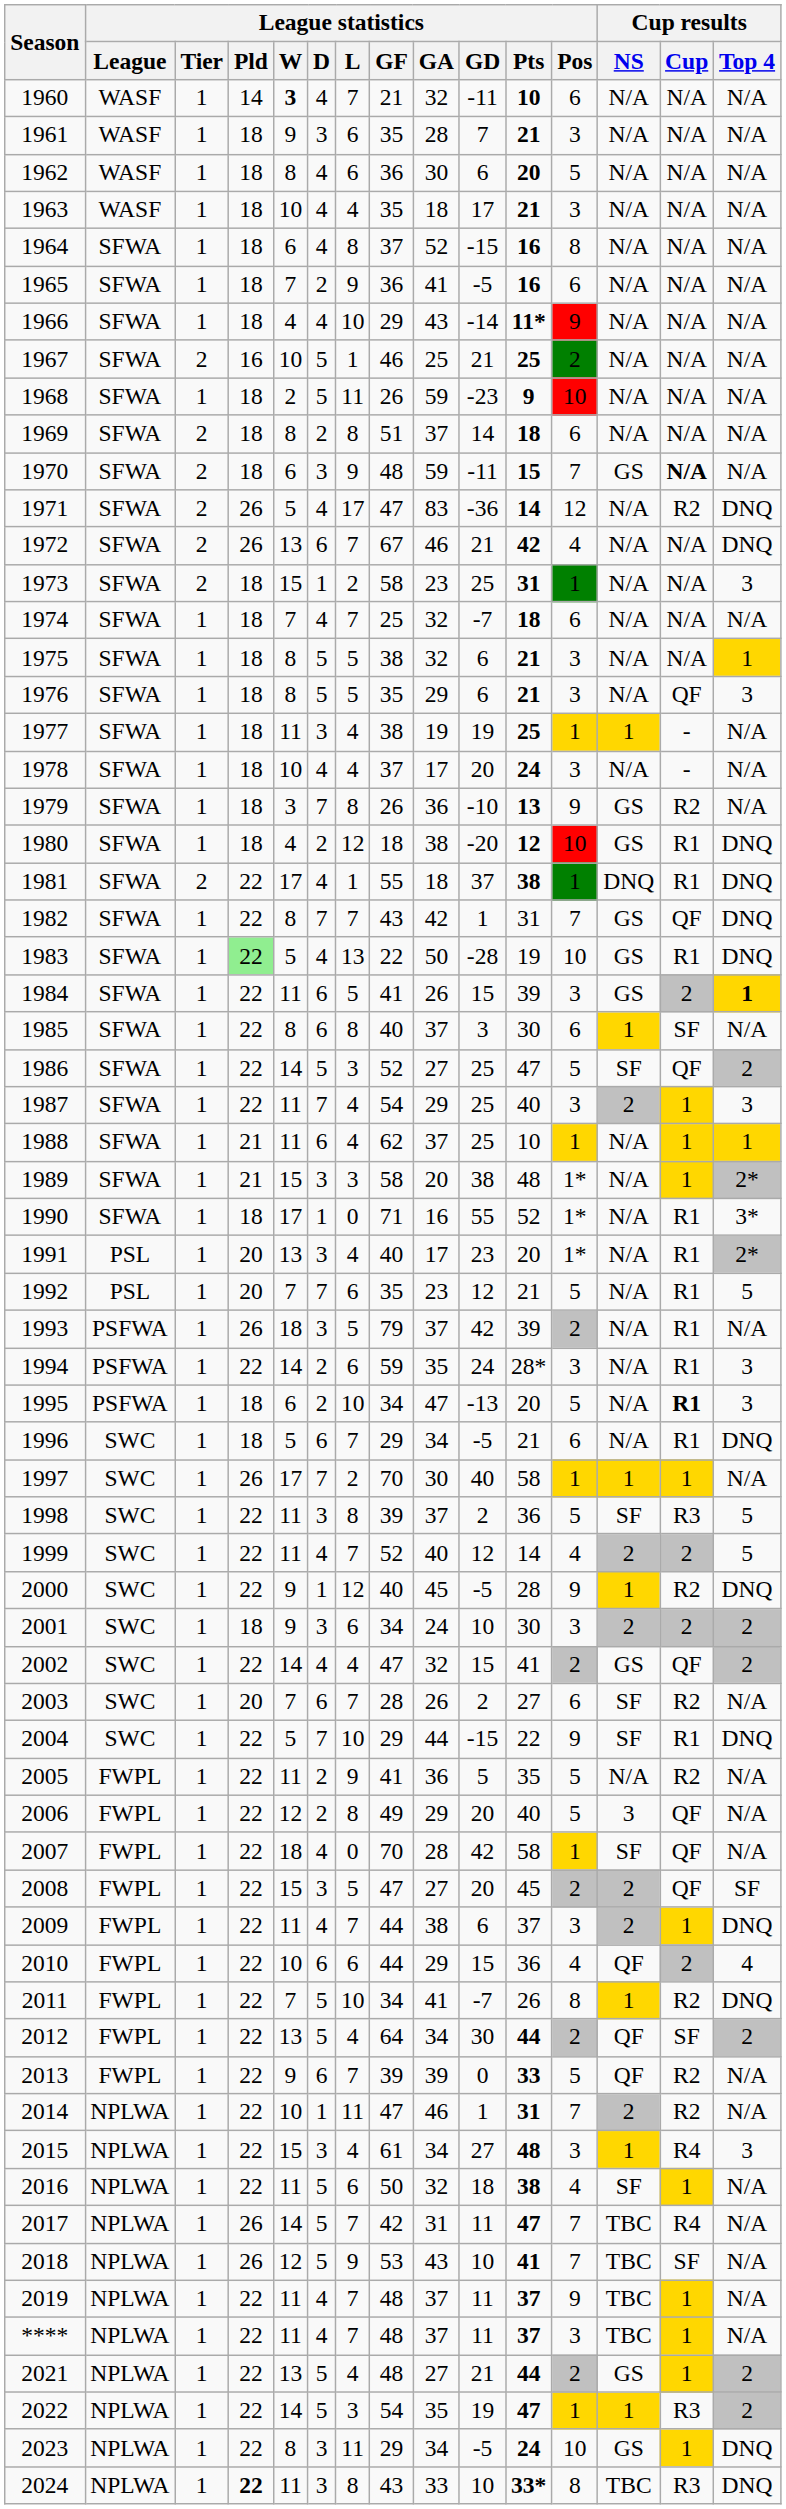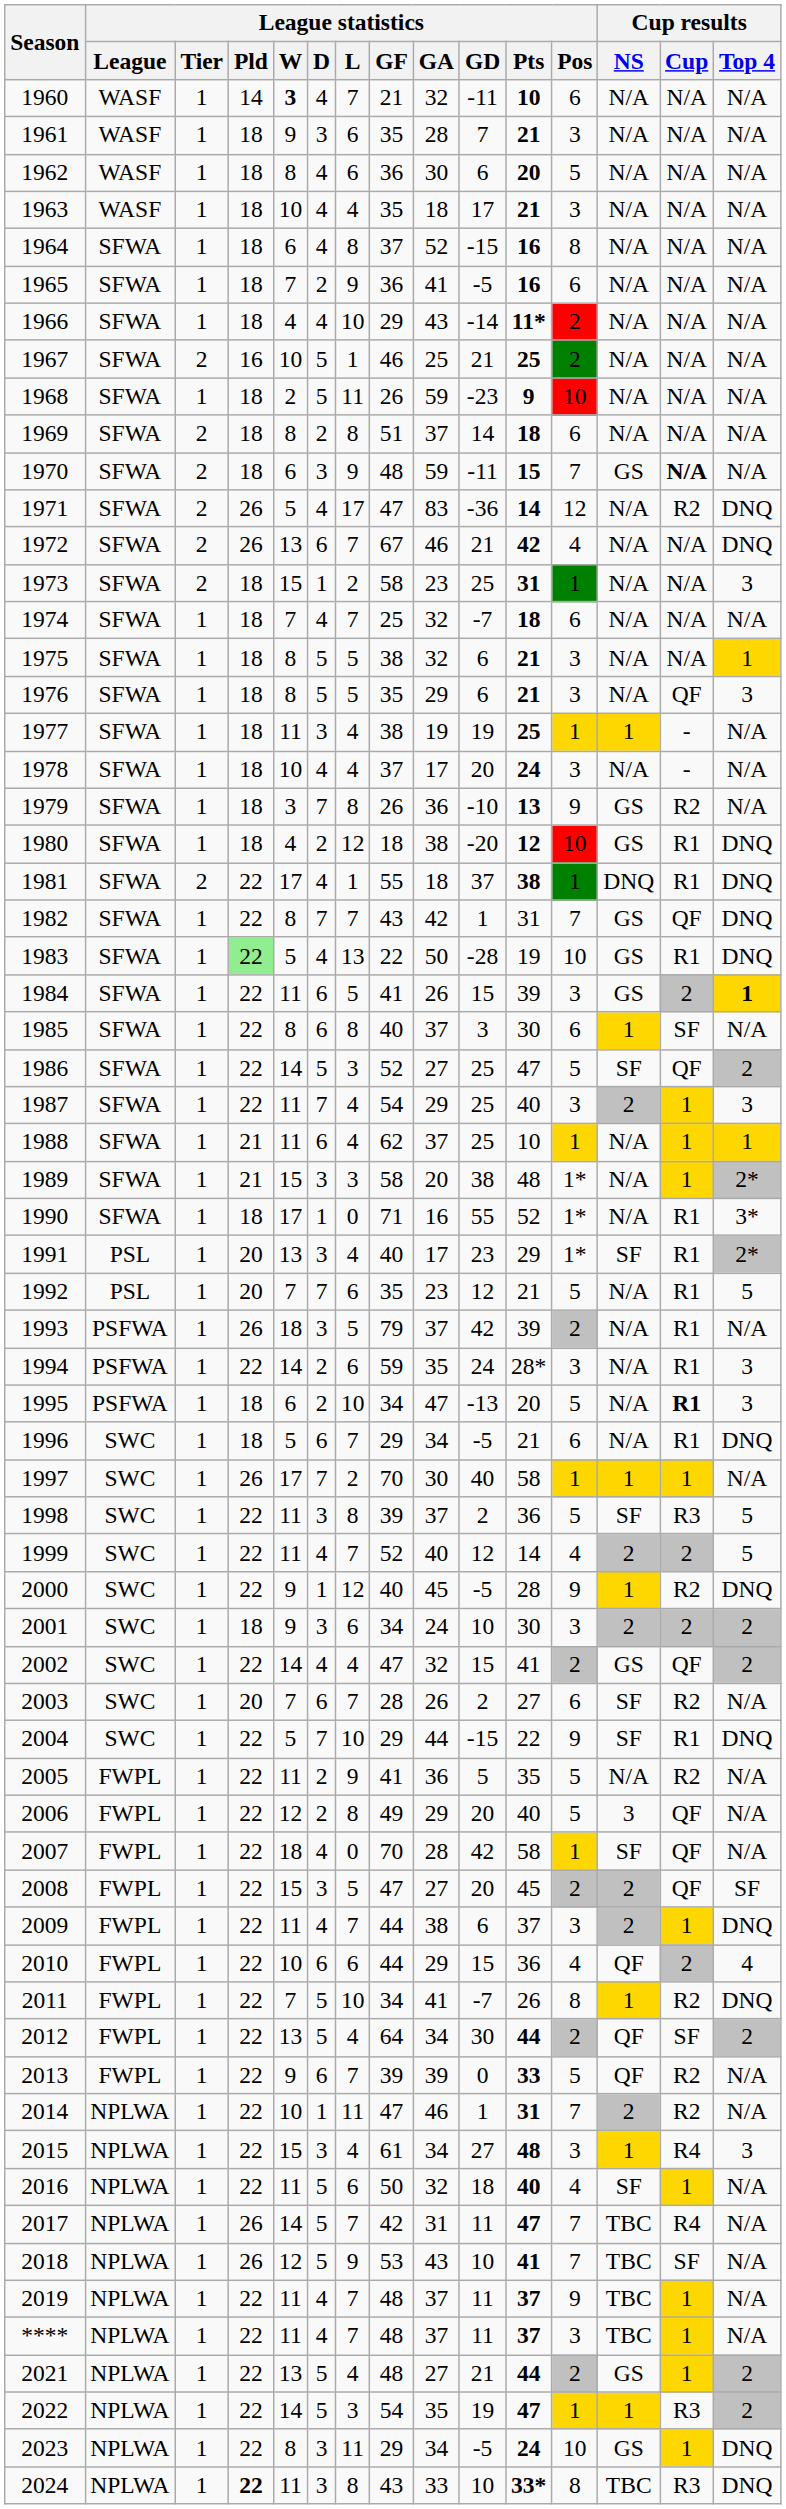1966 | League statistics / Pos: 9 -> 2
1991 | League statistics / Pts: 20 -> 29
1991 | Cup results / NS: N/A -> SF
2016 | League statistics / Pts: 38 -> 40
